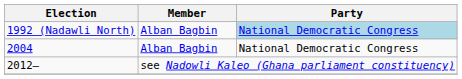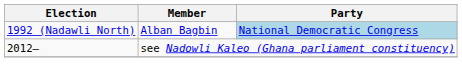- row: 2004 | Alban Bagbin | National Democratic Congress
